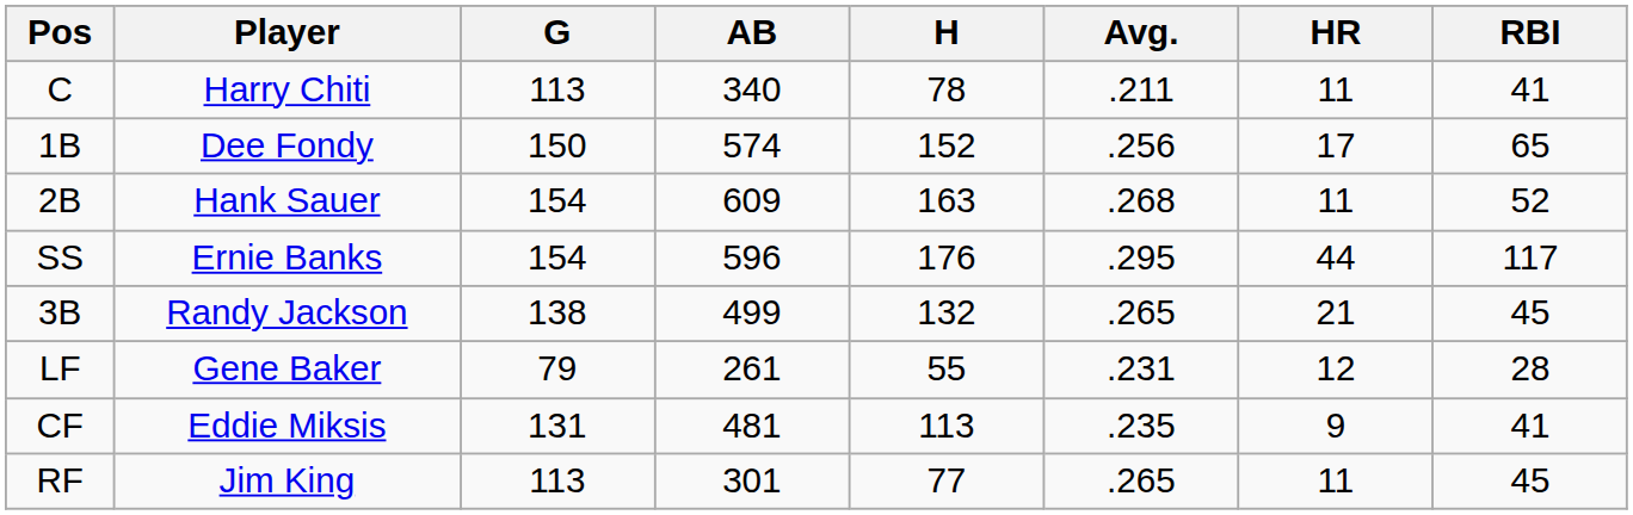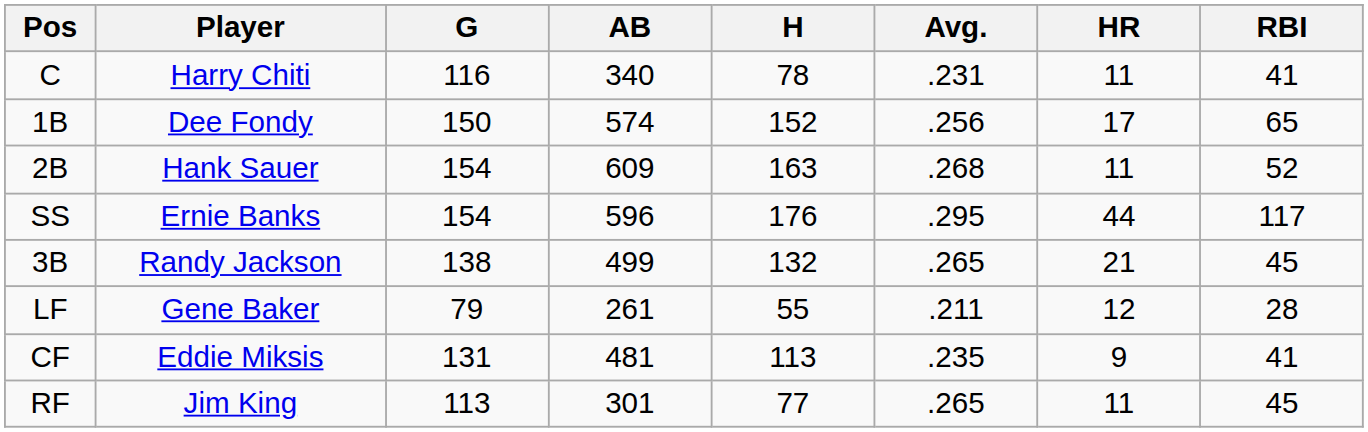C | G: 113 -> 116
C | Avg.: .211 -> .231
LF | Avg.: .231 -> .211
